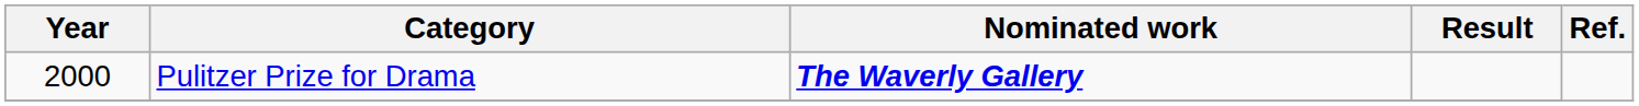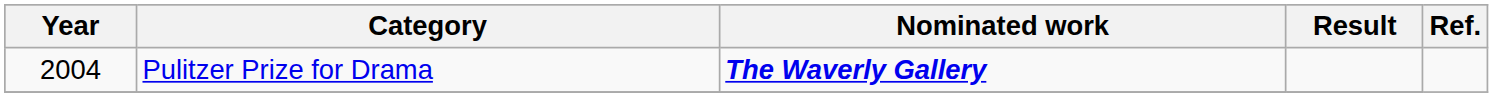Pulitzer Prize for Drama | Year: 2000 -> 2004
